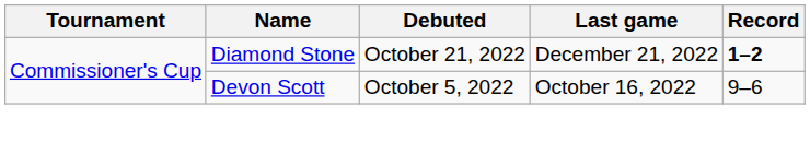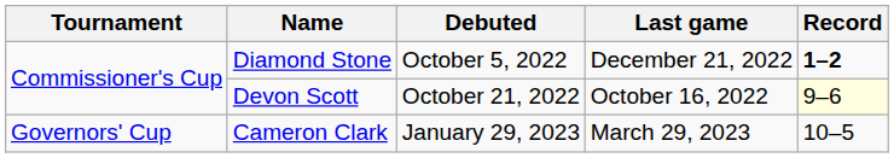Diamond Stone | Debuted: October 21, 2022 -> October 5, 2022
Devon Scott | Debuted: October 5, 2022 -> October 21, 2022
Devon Scott | Record: no background -> lightyellow background
+ row: Governors' Cup | Cameron Clark | January 29, 2023 | March 29, 2023 | 10–5
